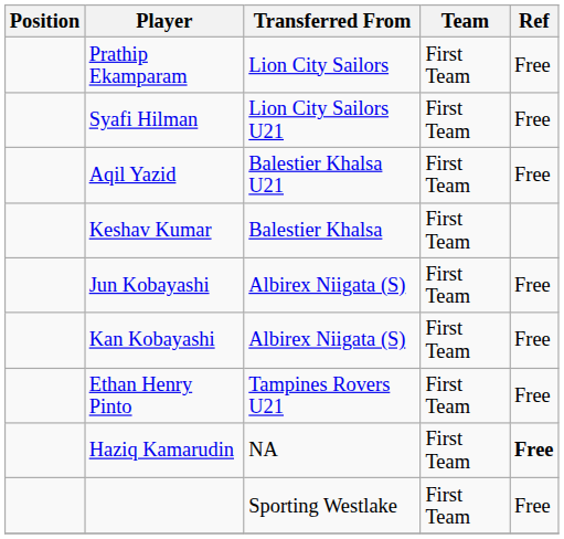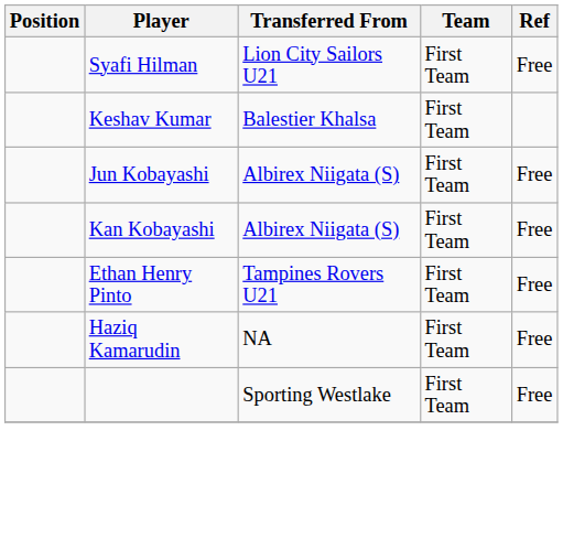- row: Prathip Ekamparam | Lion City Sailors | First Team | Free
- row: Aqil Yazid | Balestier Khalsa U21 | First Team | Free
Haziq Kamarudin | Ref: bold -> normal
